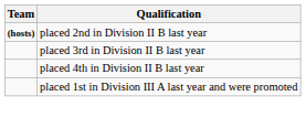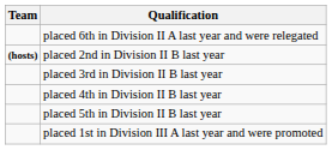+ row: placed 6th in Division II A last year and were relegated
+ row: placed 5th in Division II B last year
